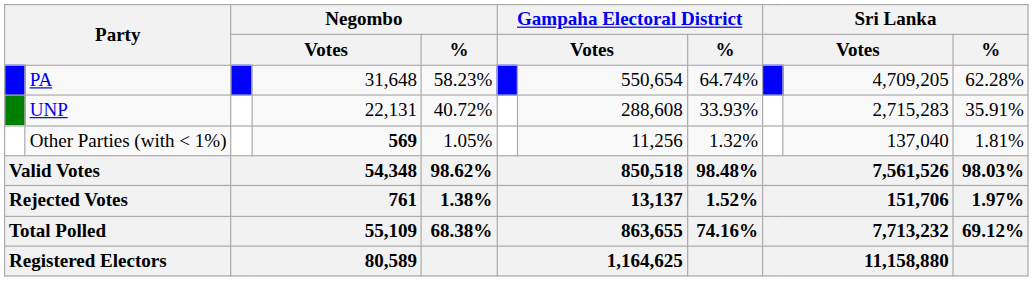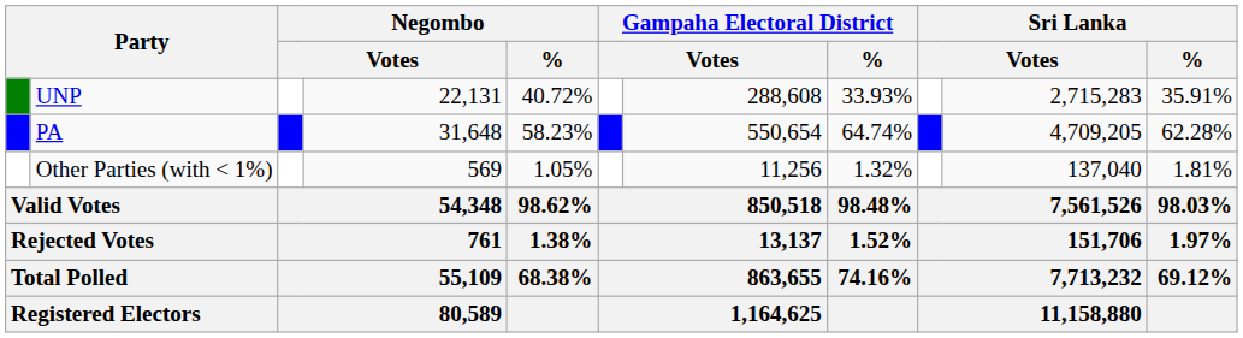rows swapped: PA <-> UNP
Other Parties (with < 1%) | column 4: bold -> normal
